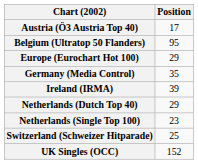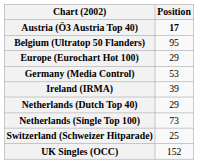Austria (Ö3 Austria Top 40) | Position: normal -> bold
Germany (Media Control) | Position: 35 -> 53
Netherlands (Single Top 100) | Position: 23 -> 73
